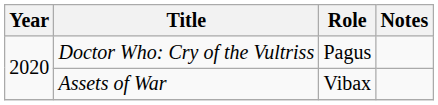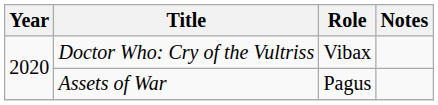Doctor Who: Cry of the Vultriss | Role: Pagus -> Vibax
Assets of War | Role: Vibax -> Pagus
